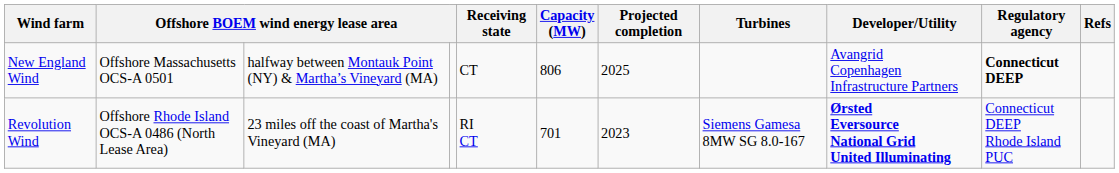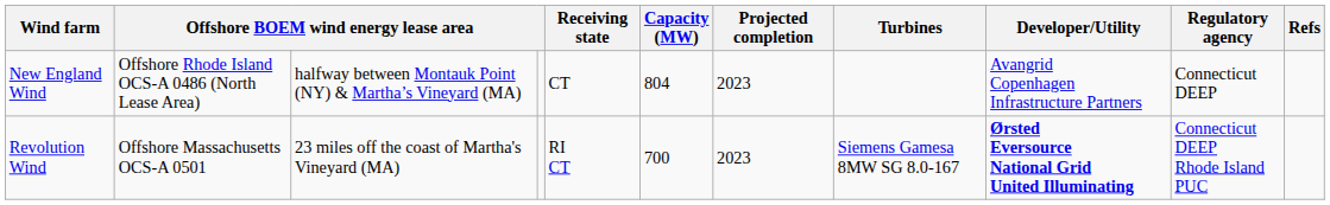New England Wind | column 2: Offshore Massachusetts OCS-A 0501 -> Offshore Rhode Island OCS-A 0486 (North Lease Area)
New England Wind | Capacity (MW): 806 -> 804
New England Wind | Projected completion: 2025 -> 2023
New England Wind | Regulatory agency: bold -> normal
Revolution Wind | column 2: Offshore Rhode Island OCS-A 0486 (North Lease Area) -> Offshore Massachusetts OCS-A 0501
Revolution Wind | Capacity (MW): 701 -> 700
